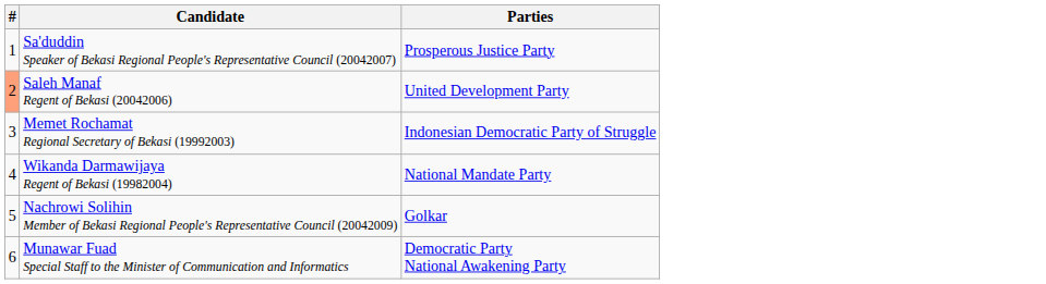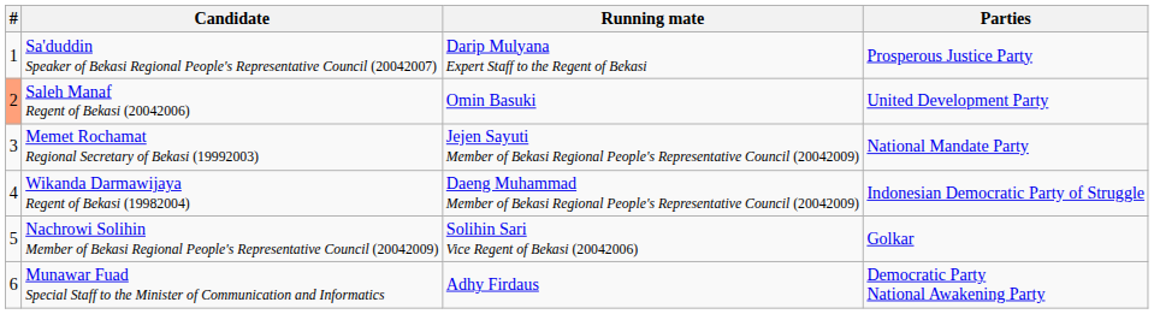+ column: Running mate | Darip Mulyana Expert Staff to the Regent of Bekasi | Omin Basuki | Jejen Sayuti Member of Bekasi Regional People's Representative Council (20042009) | Daeng Muhammad Member of Bekasi Regional People's Representative Council (20042009) | Solihin Sari Vice Regent of Bekasi (20042006) | Adhy Firdaus
Memet Rochamat Regional Secretary of Bekasi (19992003) | Parties: Indonesian Democratic Party of Struggle -> National Mandate Party
Wikanda Darmawijaya Regent of Bekasi (19982004) | Parties: National Mandate Party -> Indonesian Democratic Party of Struggle
